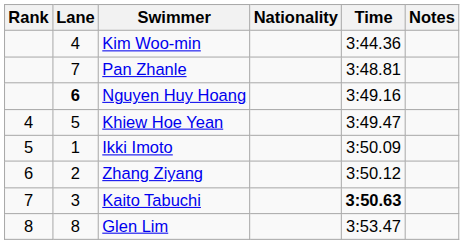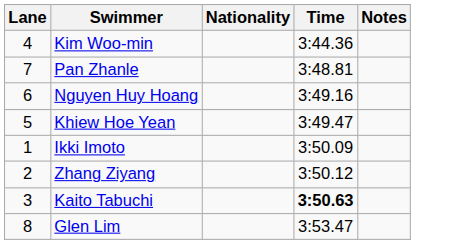- column: Rank | 4 | 5 | 6 | 7 | 8
Nguyen Huy Hoang | Lane: bold -> normal
